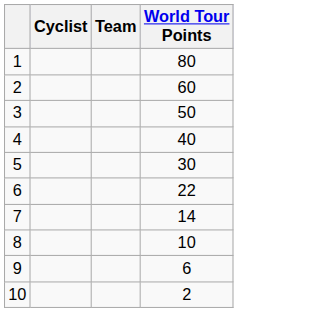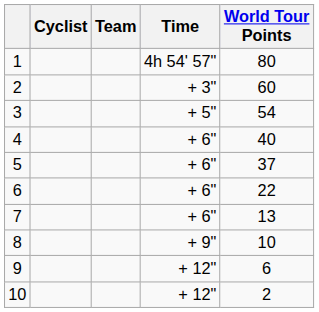+ column: Time | 4h 54' 57" | + 3" | + 5" | + 6" | + 6" | + 6" | + 6" | + 9" | + 12" | + 12"
3 | World Tour Points: 50 -> 54
5 | World Tour Points: 30 -> 37
7 | World Tour Points: 14 -> 13
